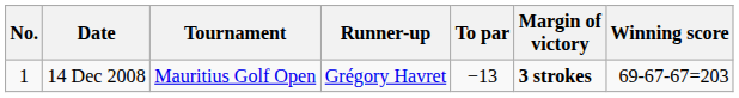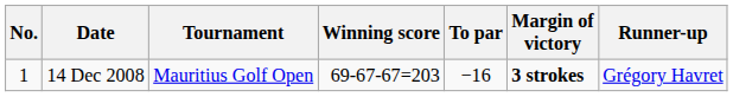columns swapped: Winning score <-> Runner-up
14 Dec 2008 | To par: −13 -> −16
